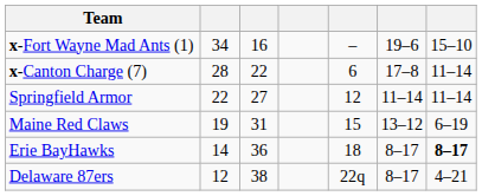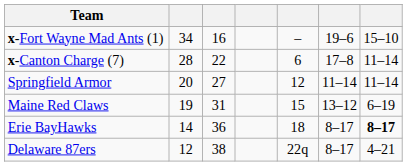Springfield Armor | column 2: 22 -> 20
